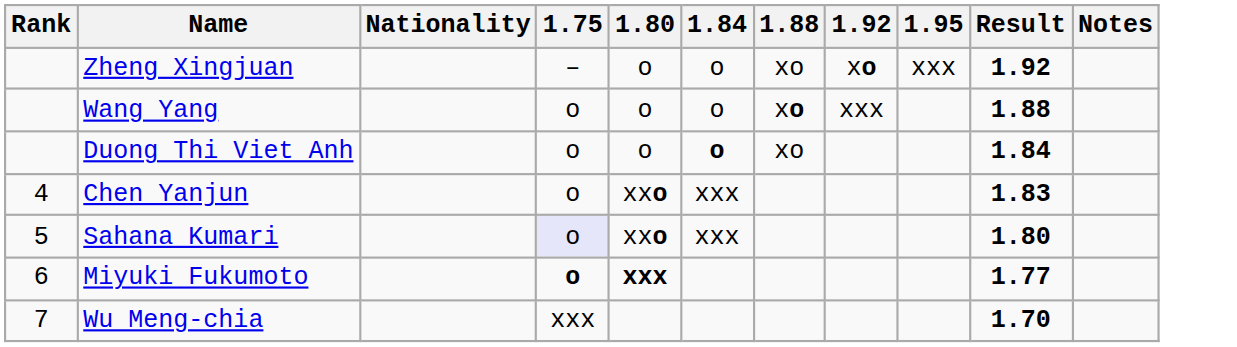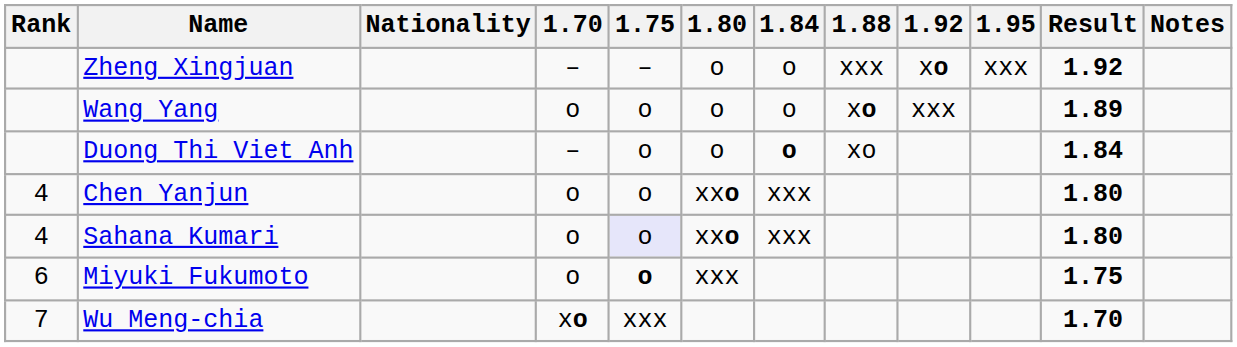+ column: 1.70 | – | o | – | o | o | o | xo
Zheng Xingjuan | 1.88: xo -> xxx
Wang Yang | Result: 1.88 -> 1.89
Chen Yanjun | Result: 1.83 -> 1.80
Sahana Kumari | Rank: 5 -> 4
Miyuki Fukumoto | 1.80: bold -> normal
Miyuki Fukumoto | Result: 1.77 -> 1.75
